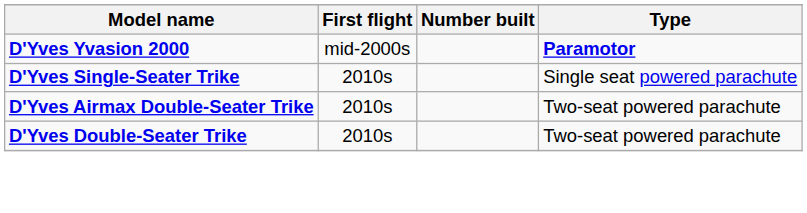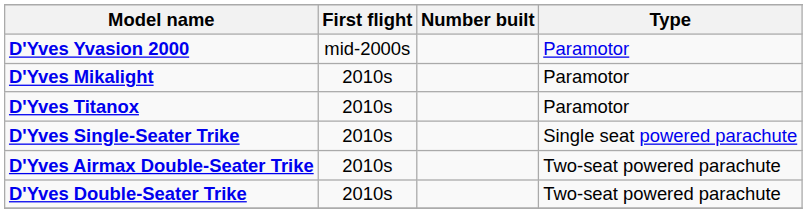D'Yves Yvasion 2000 | Type: bold -> normal
+ row: D'Yves Mikalight | 2010s | Paramotor
+ row: D'Yves Titanox | 2010s | Paramotor
